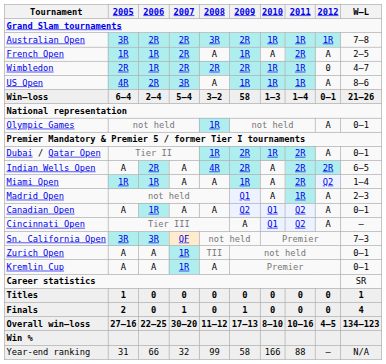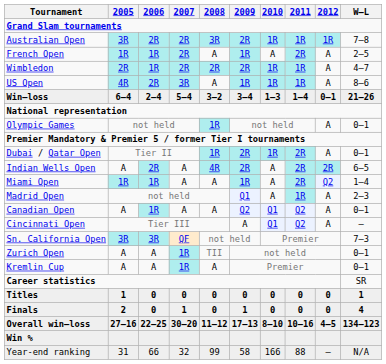Wimbledon | 2012: 0 -> A
Win–loss | 2009: 58 -> 3–4
